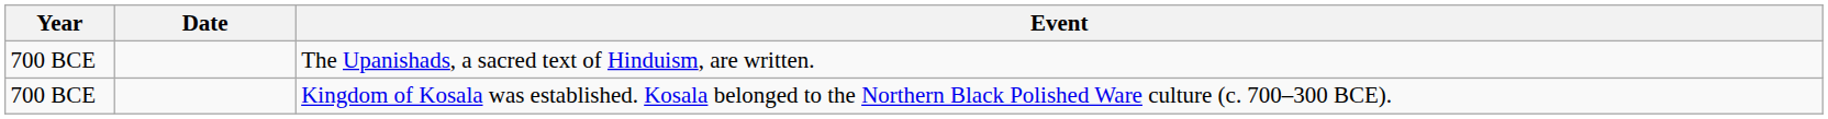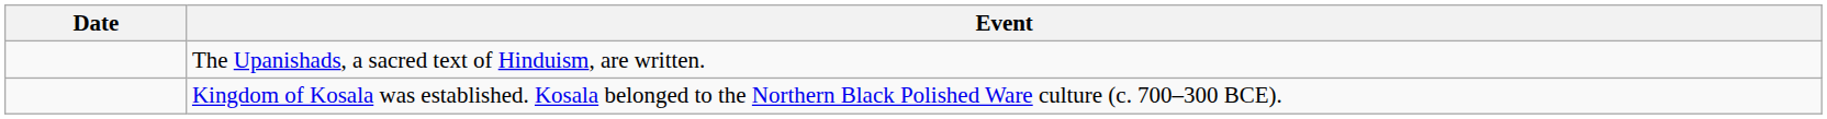- column: Year | 700 BCE | 700 BCE
